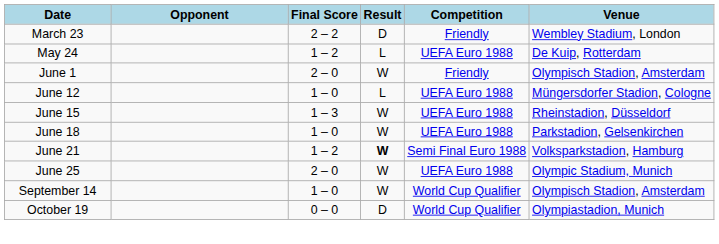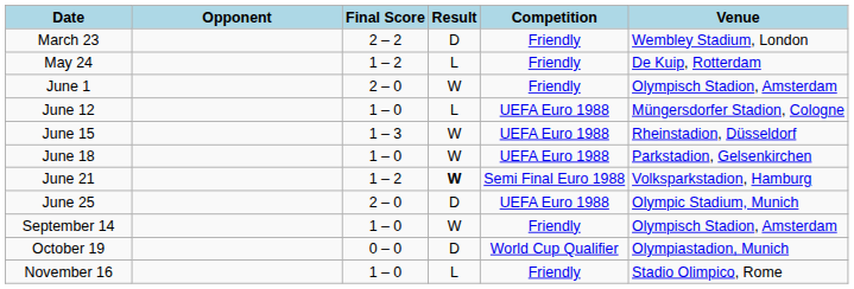May 24 | Competition: UEFA Euro 1988 -> Friendly
June 25 | Result: W -> D
September 14 | Competition: World Cup Qualifier -> Friendly
+ row: November 16 | 1 – 0 | L | Friendly | Stadio Olimpico, Rome
